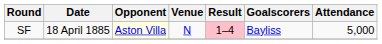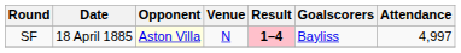SF | Result: normal -> bold
SF | Attendance: 5,000 -> 4,997
